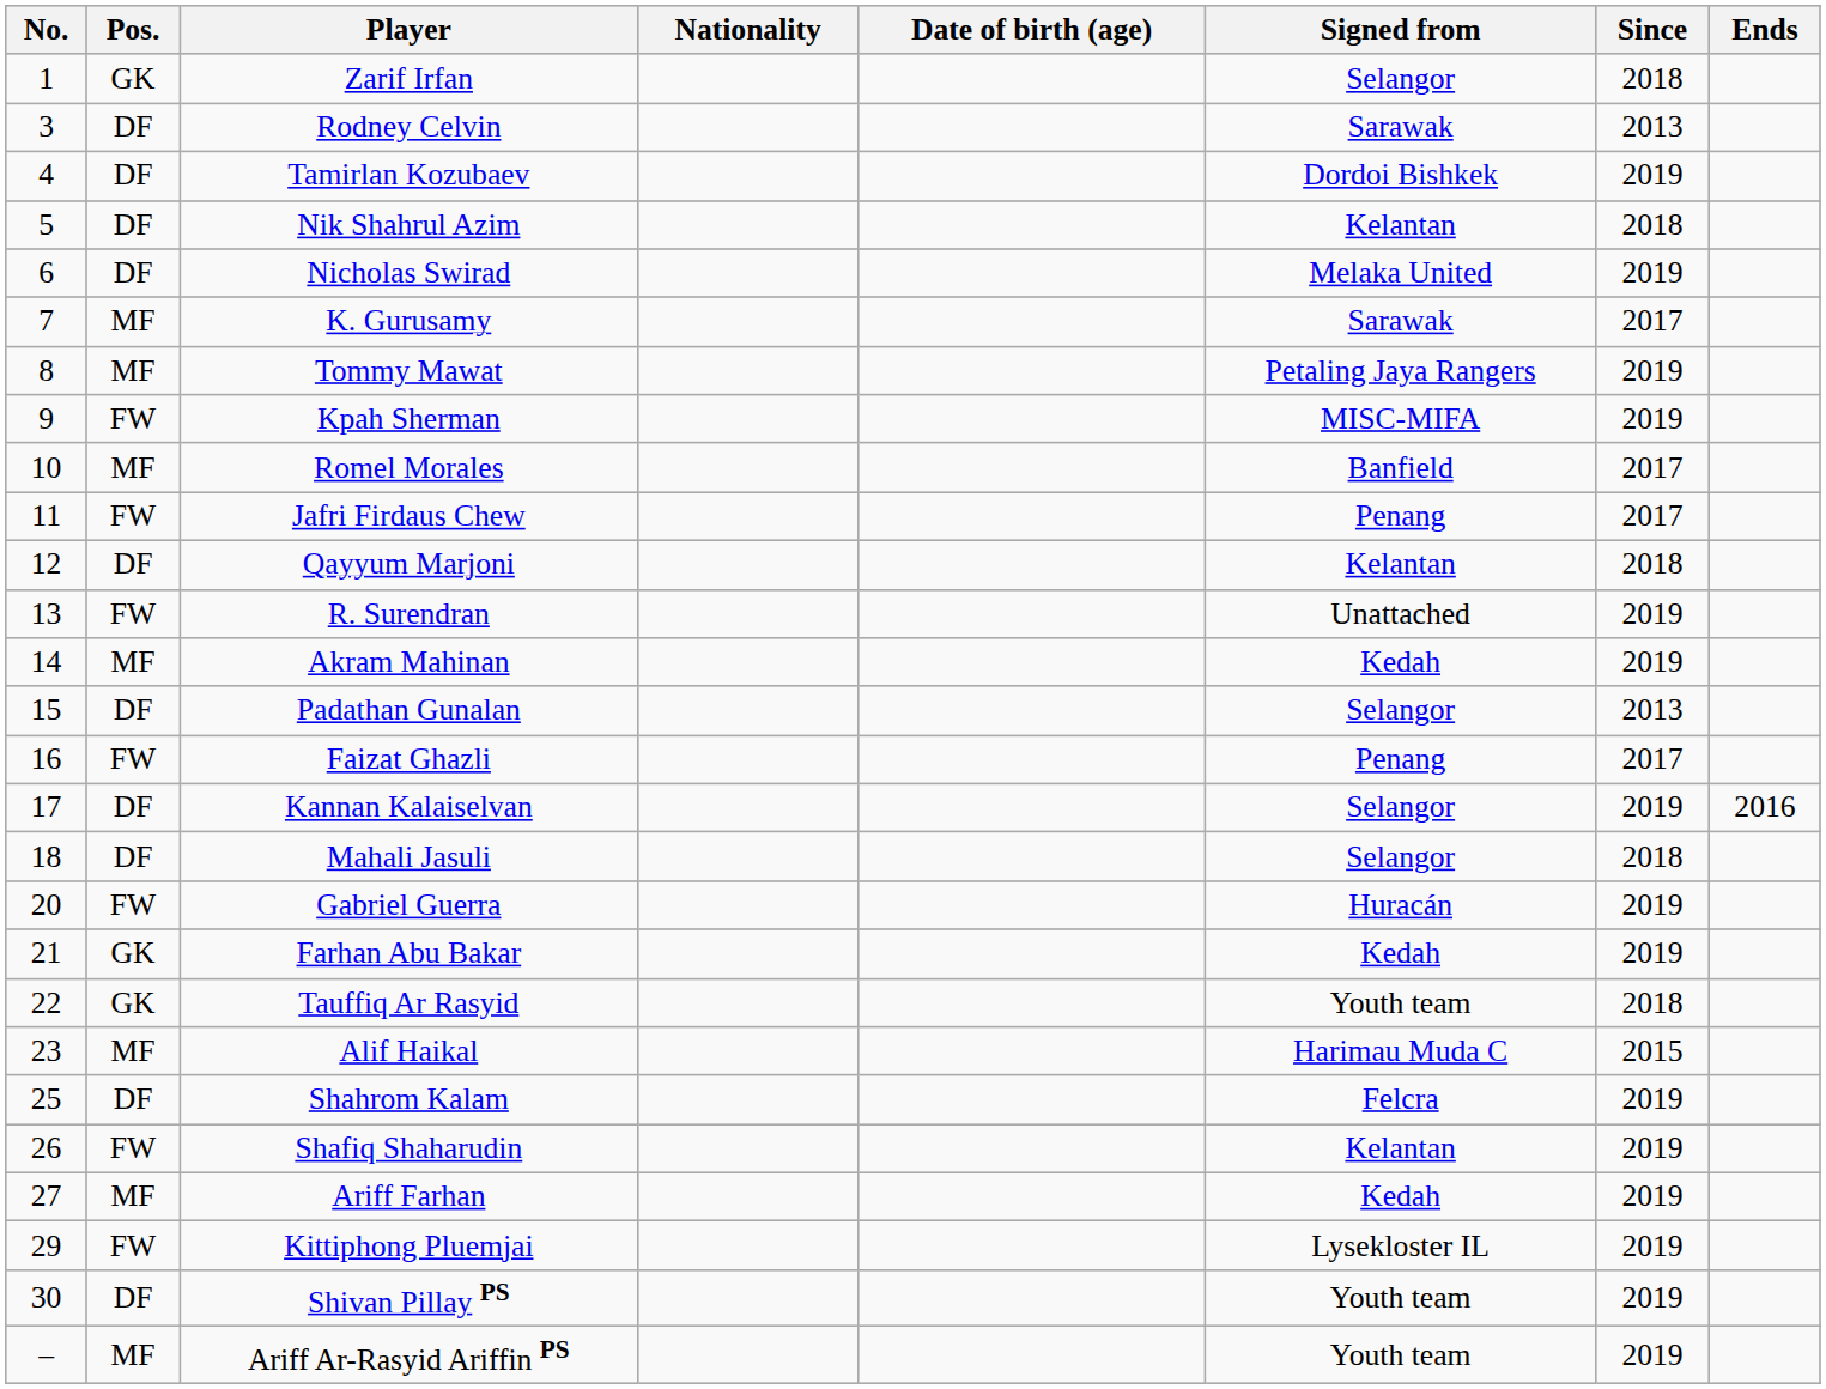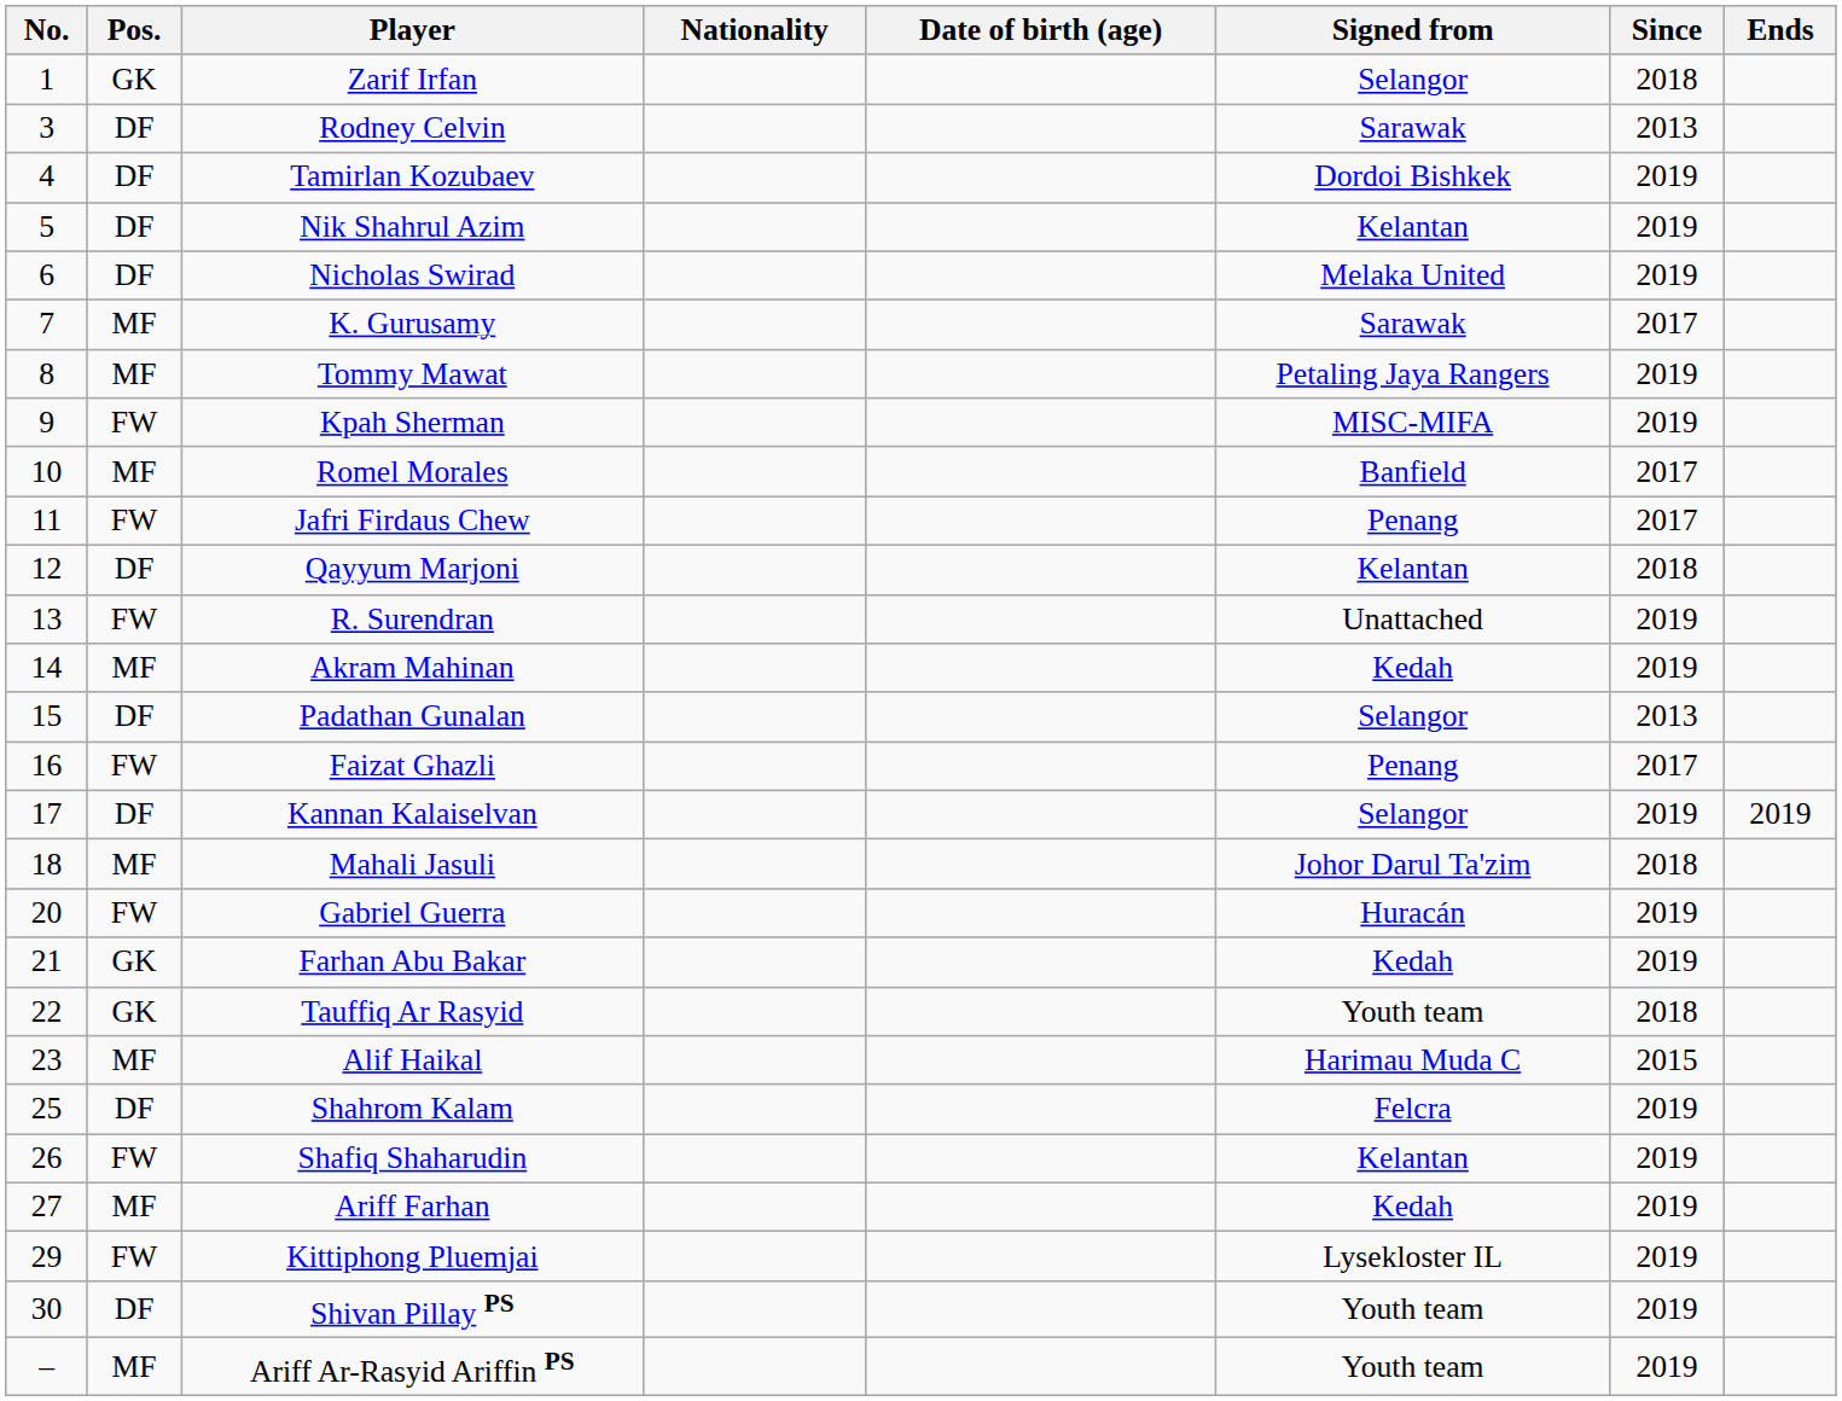Nik Shahrul Azim | Since: 2018 -> 2019
Kannan Kalaiselvan | Ends: 2016 -> 2019
Mahali Jasuli | Pos.: DF -> MF
Mahali Jasuli | Signed from: Selangor -> Johor Darul Ta'zim
